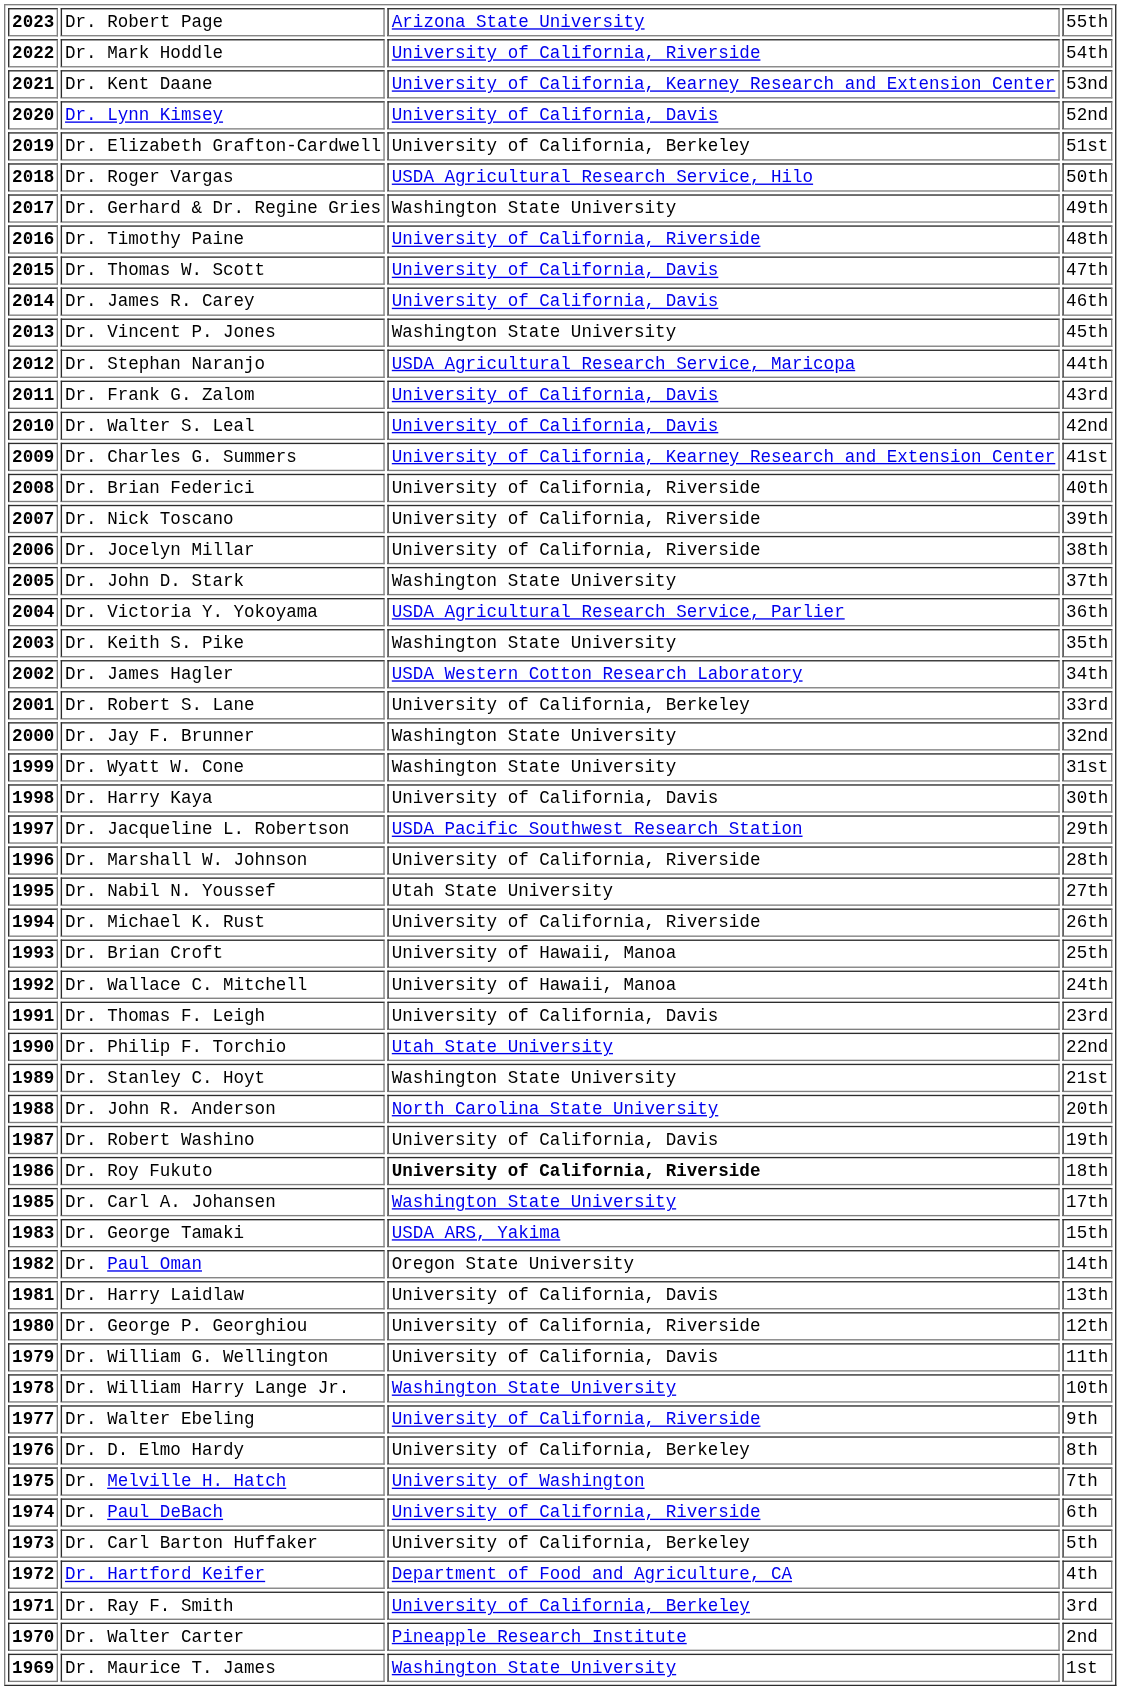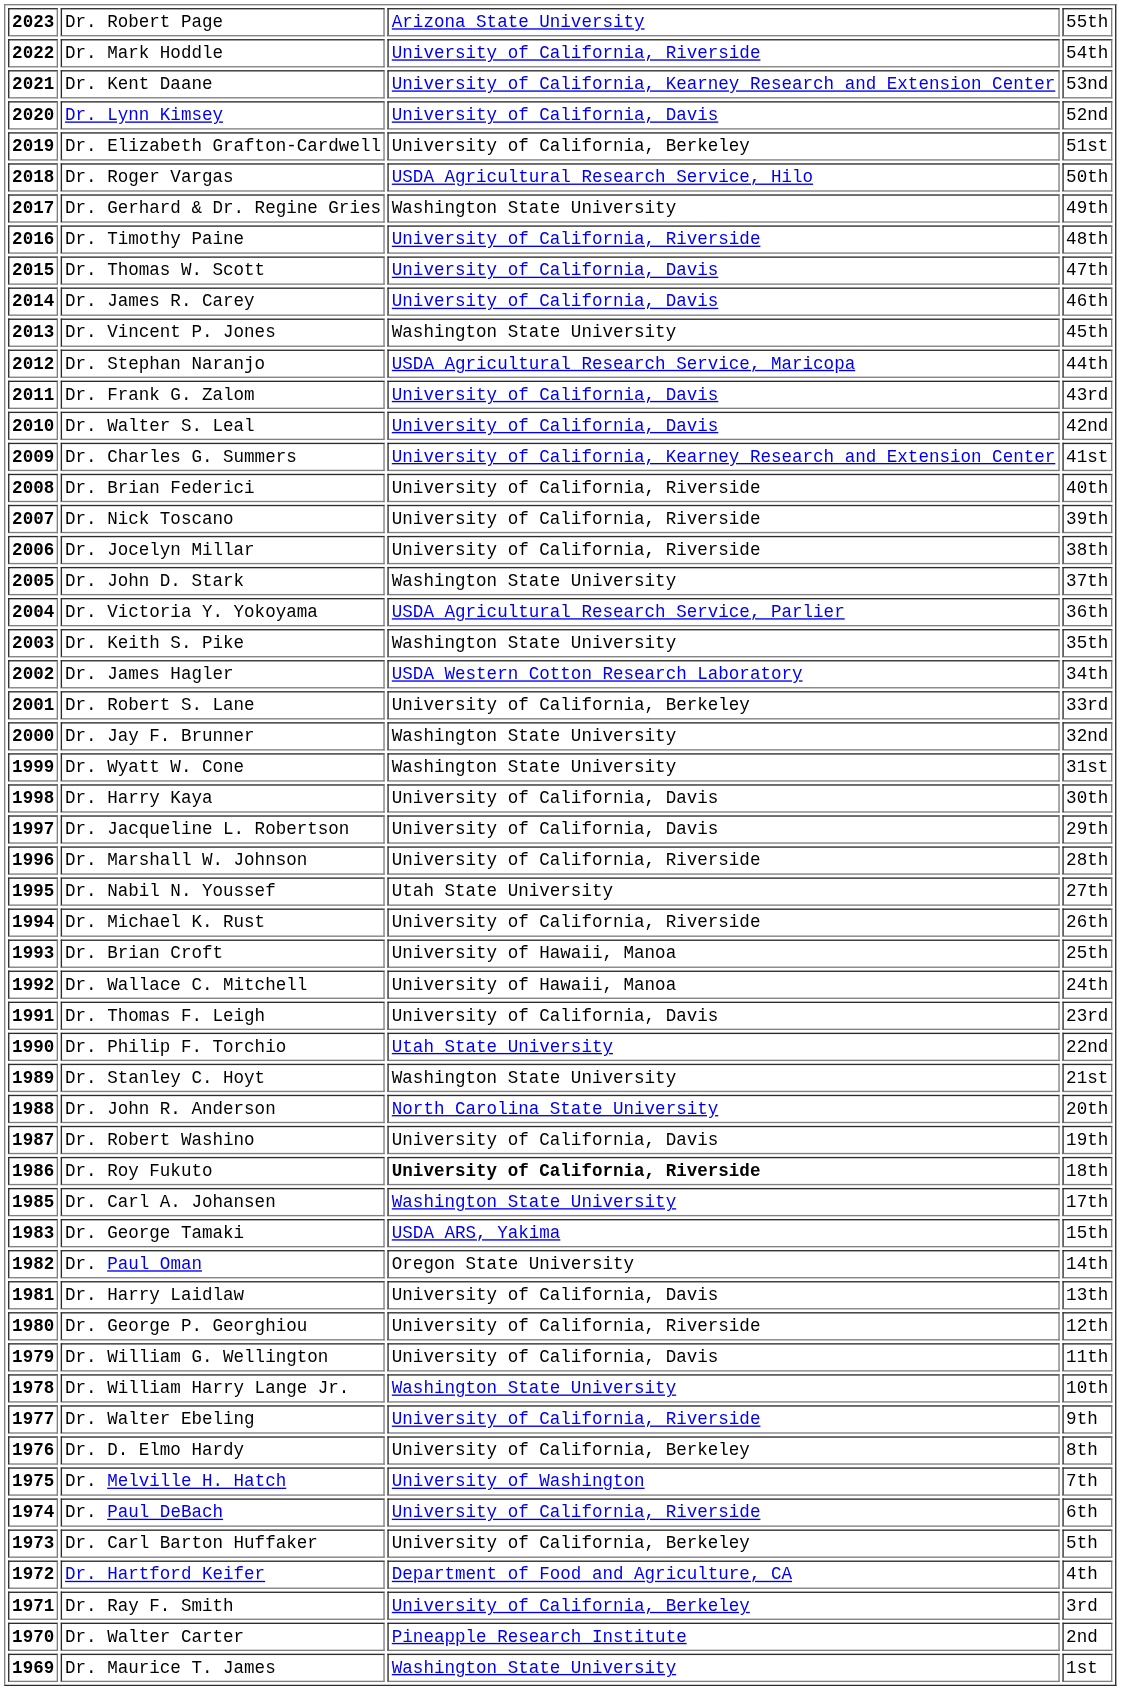1997 | column 3: USDA Pacific Southwest Research Station -> University of California, Davis
